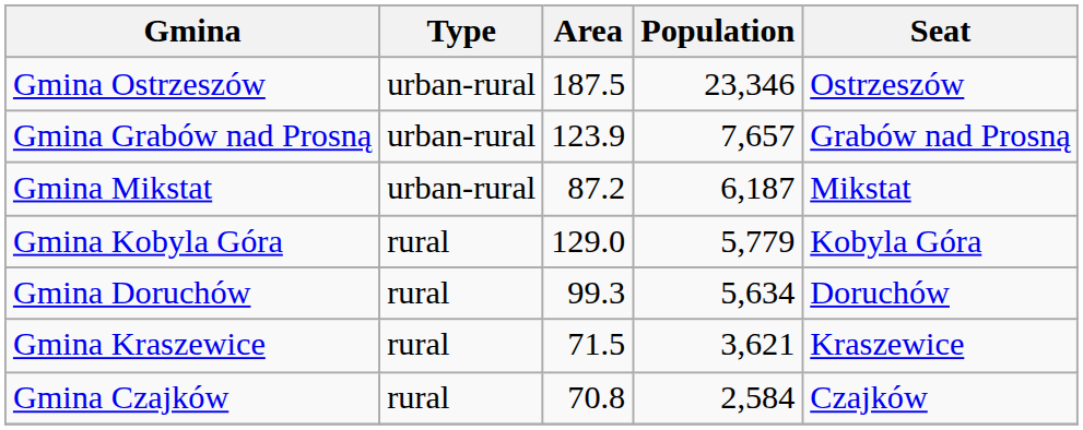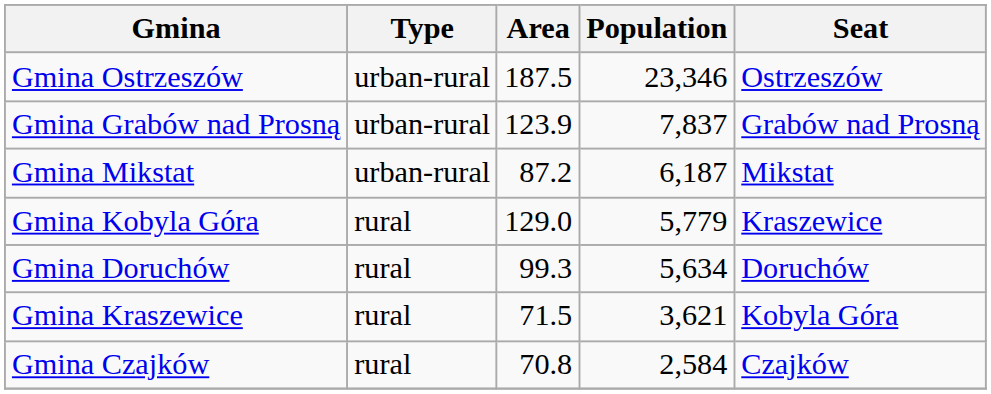Gmina Grabów nad Prosną | Population: 7,657 -> 7,837
Gmina Kobyla Góra | Seat: Kobyla Góra -> Kraszewice
Gmina Kraszewice | Seat: Kraszewice -> Kobyla Góra
